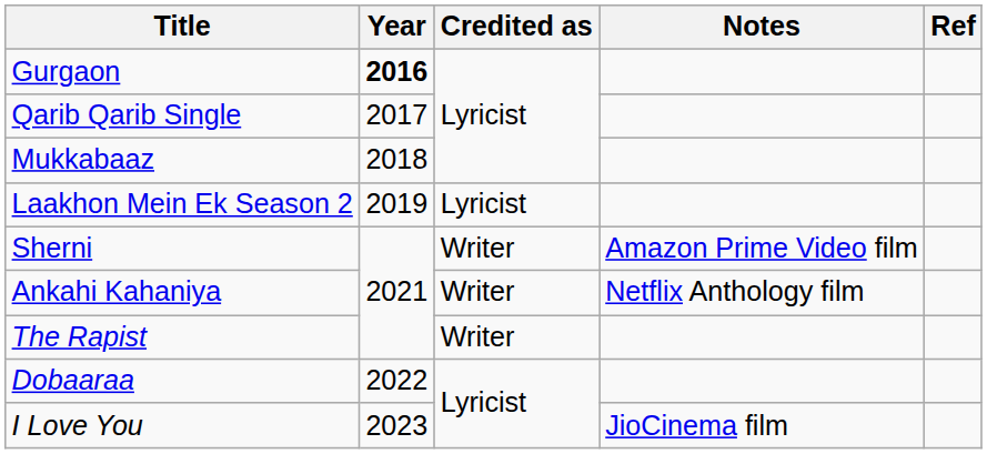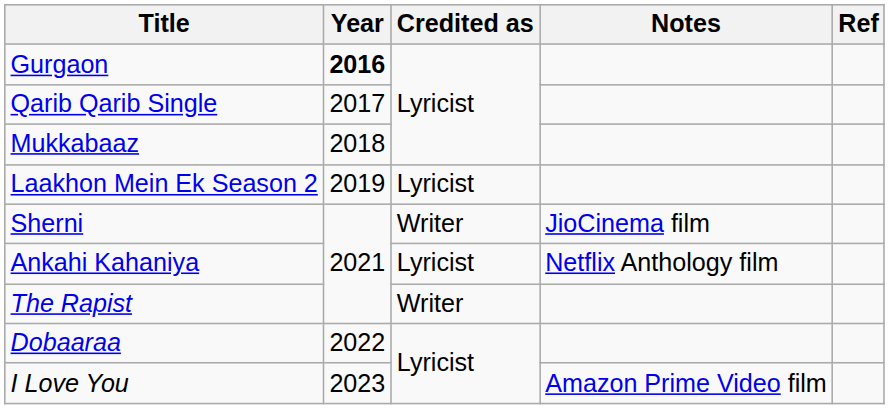Sherni | Notes: Amazon Prime Video film -> JioCinema film
Ankahi Kahaniya | Credited as: Writer -> Lyricist
I Love You | Notes: JioCinema film -> Amazon Prime Video film
